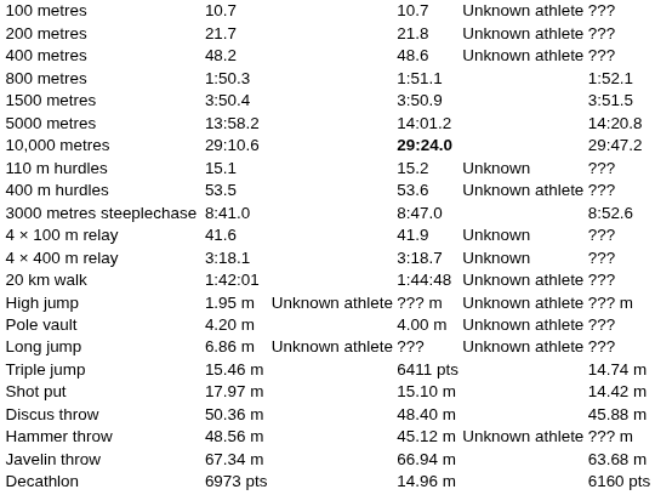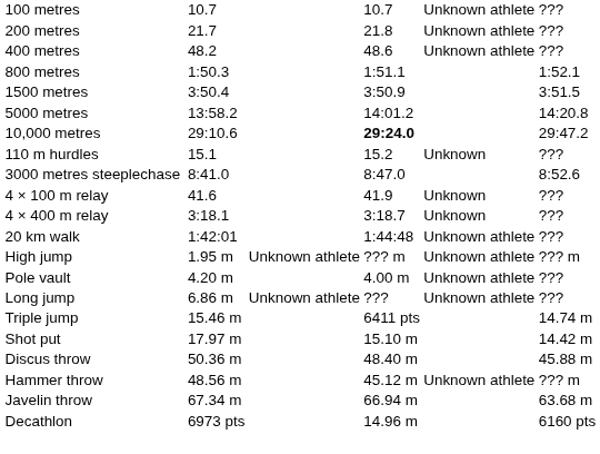- row: 400 m hurdles | 53.5 | 53.6 | Unknown athlete | ???
